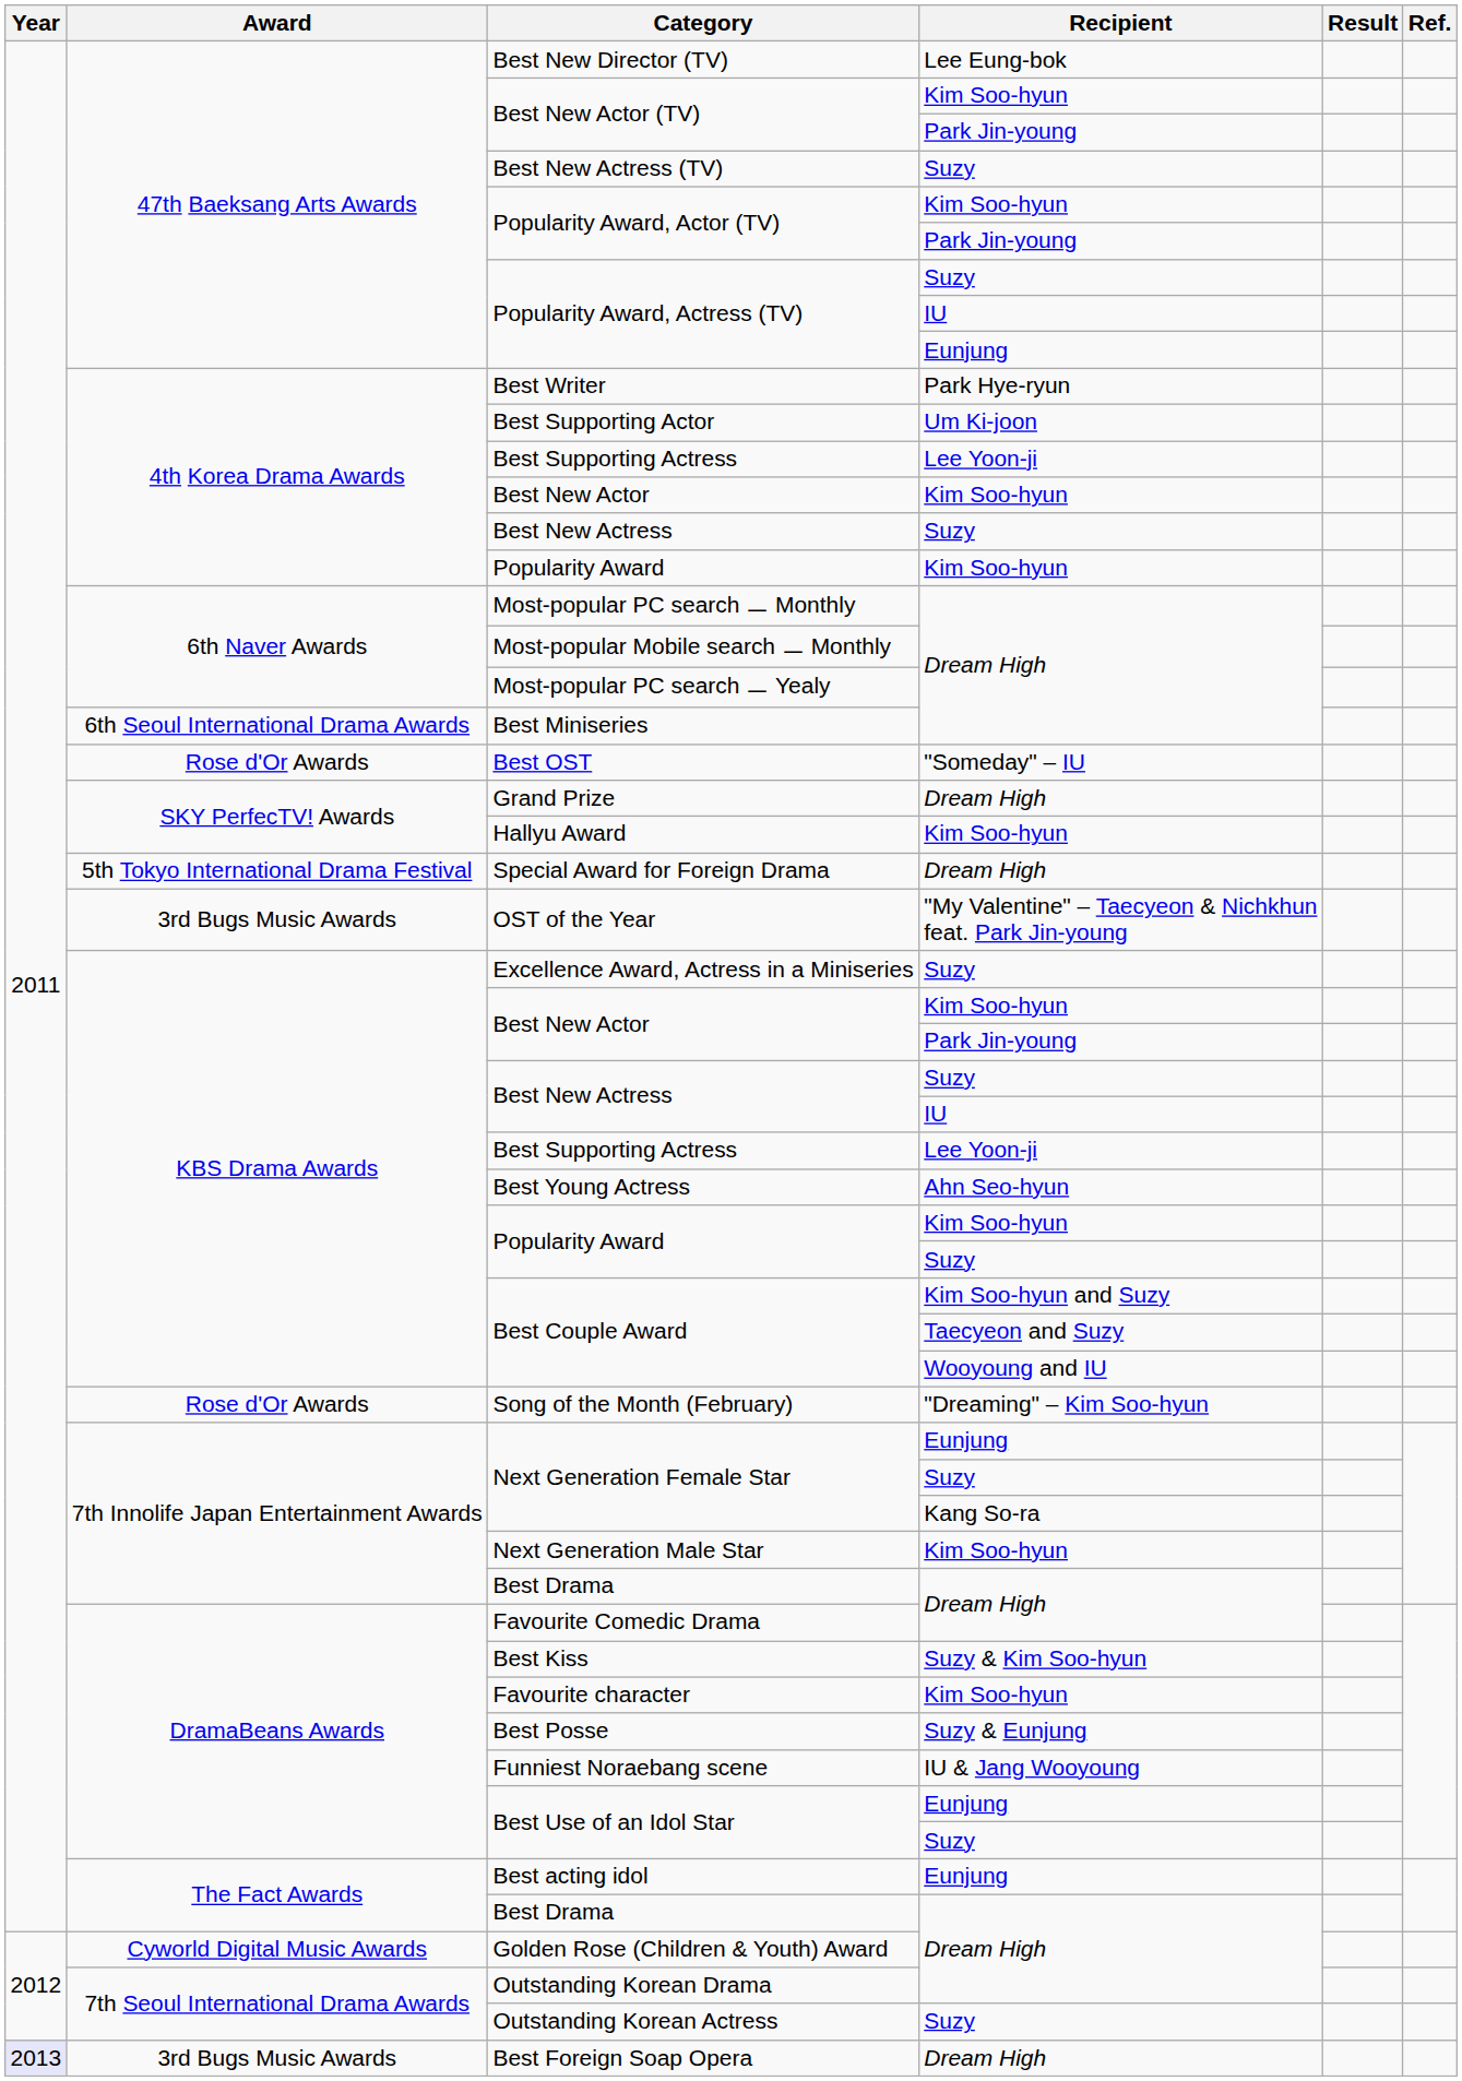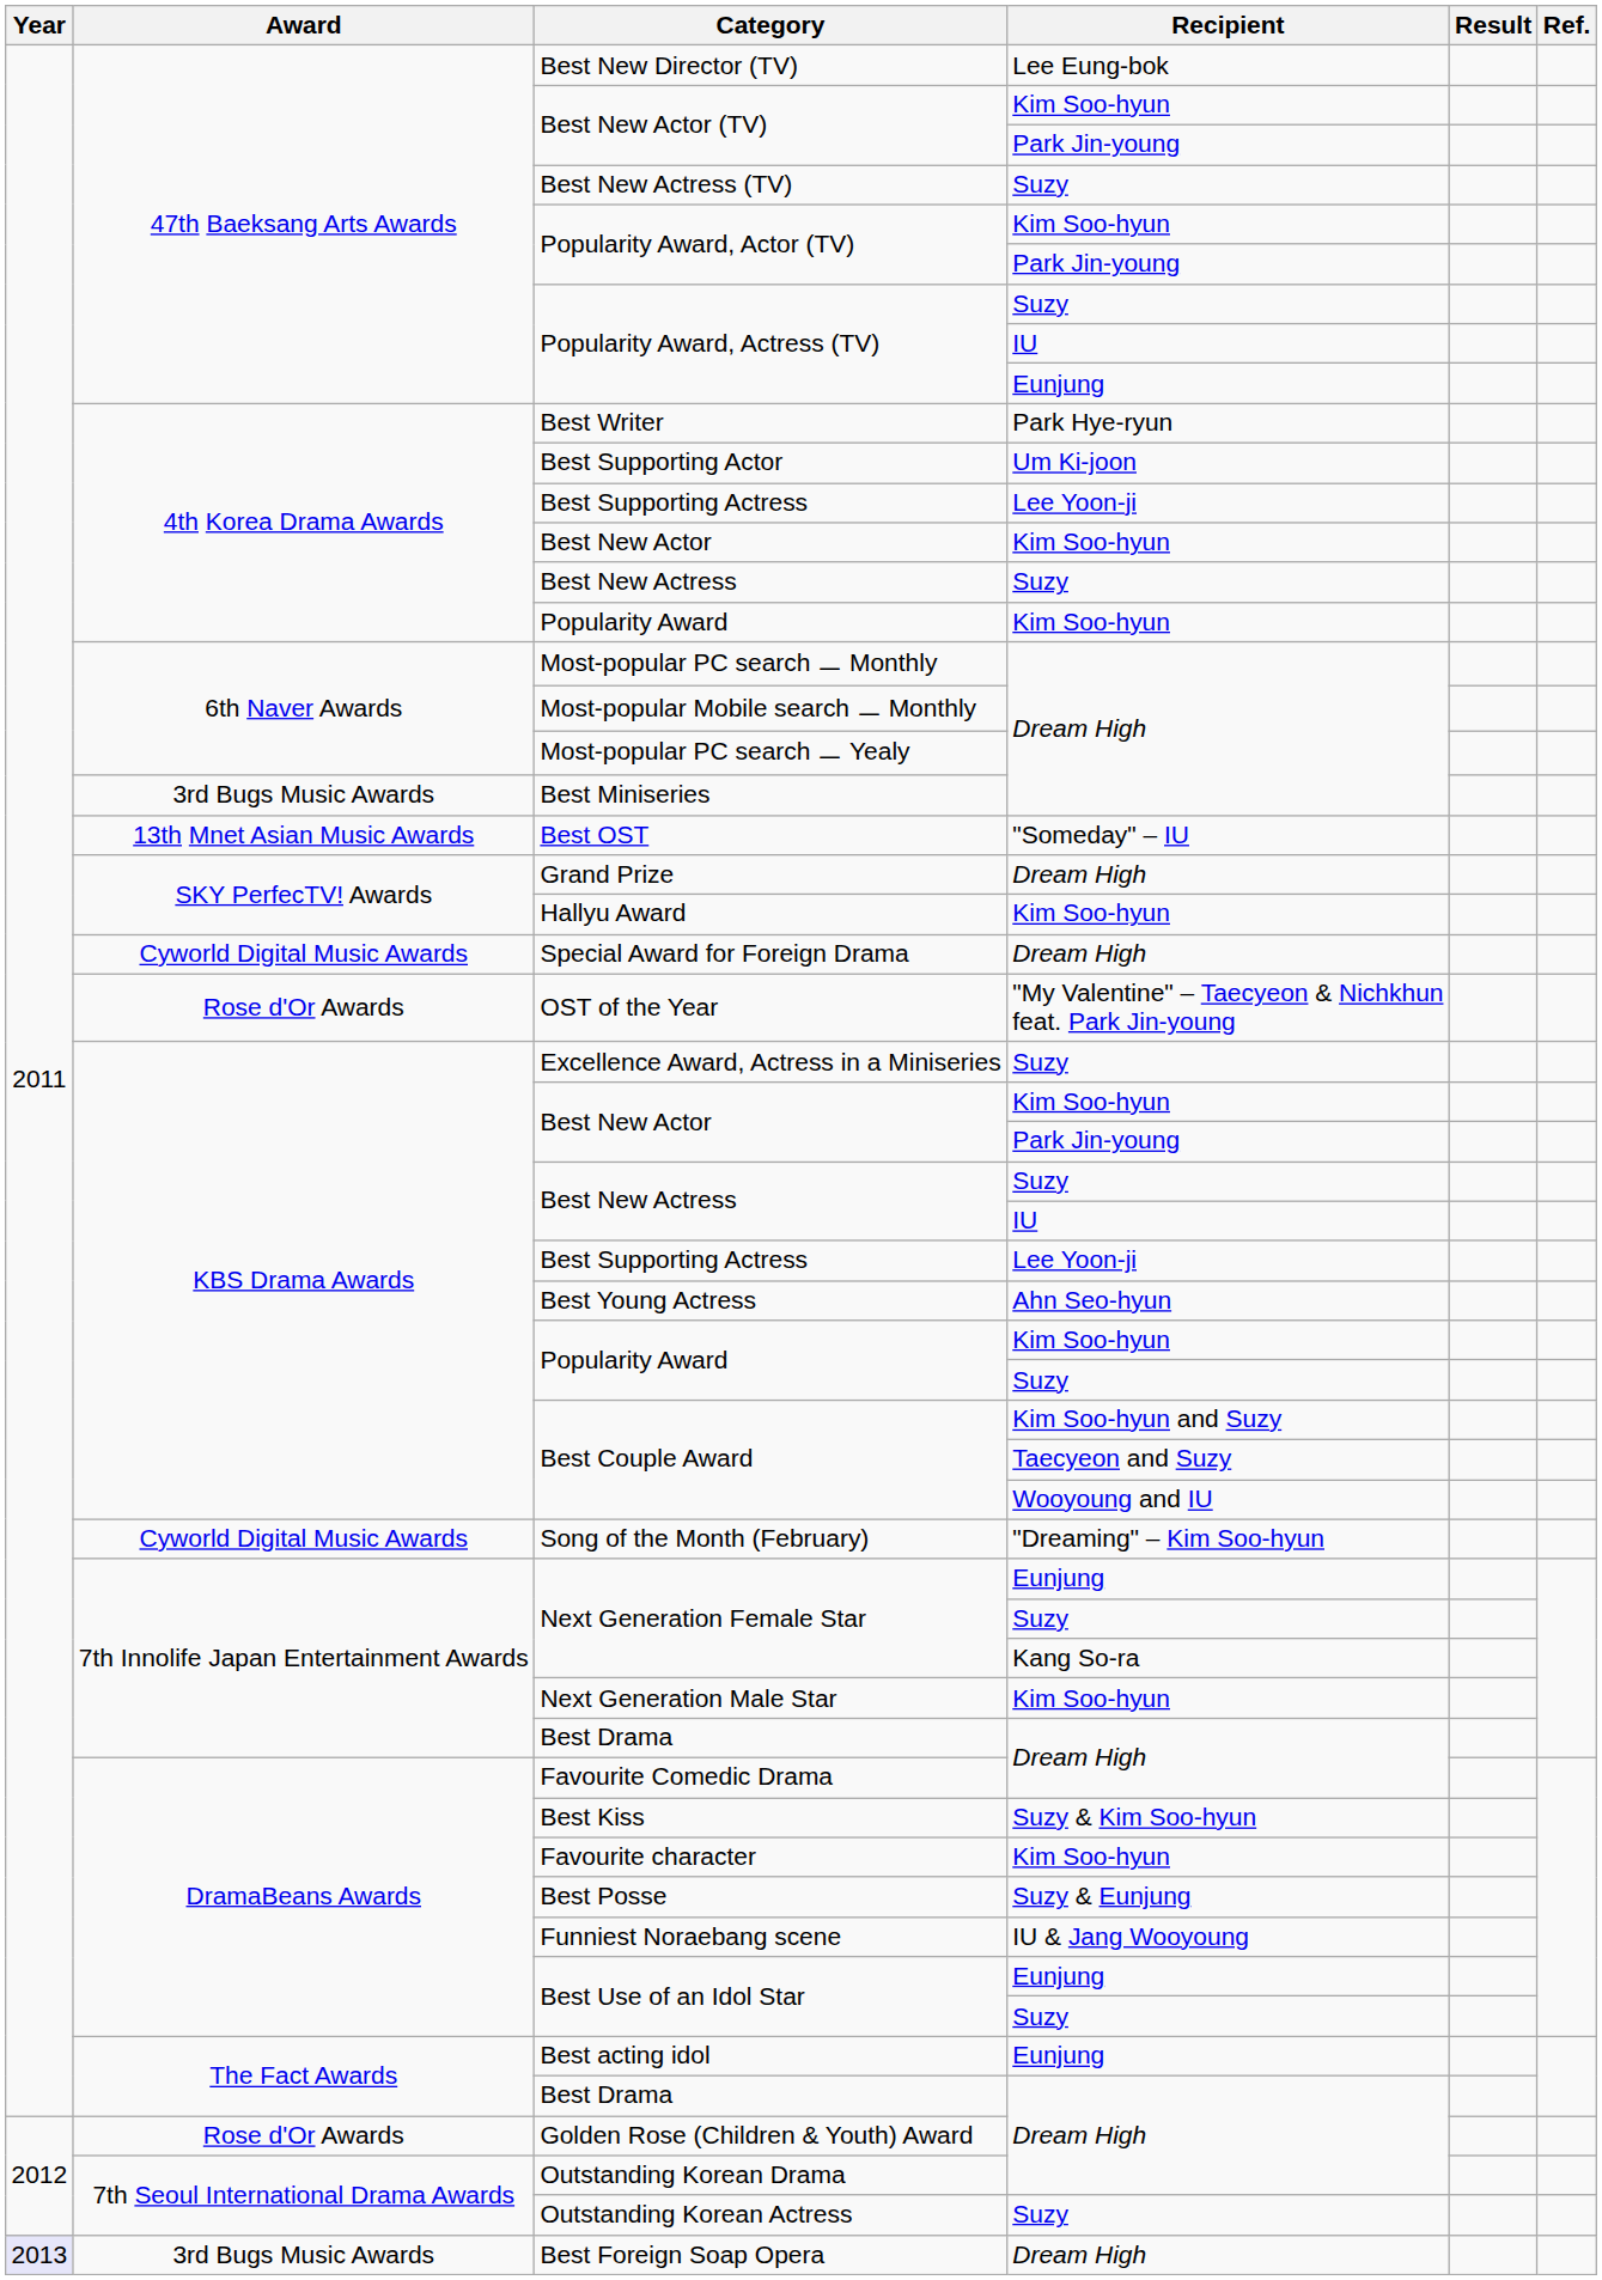Best Miniseries | Award: 6th Seoul International Drama Awards -> 3rd Bugs Music Awards
Best OST | Award: Rose d'Or Awards -> 13th Mnet Asian Music Awards
Special Award for Foreign Drama | Award: 5th Tokyo International Drama Festival -> Cyworld Digital Music Awards
OST of the Year | Award: 3rd Bugs Music Awards -> Rose d'Or Awards
Song of the Month (February) | Award: Rose d'Or Awards -> Cyworld Digital Music Awards
Golden Rose (Children & Youth) Award | Award: Cyworld Digital Music Awards -> Rose d'Or Awards
